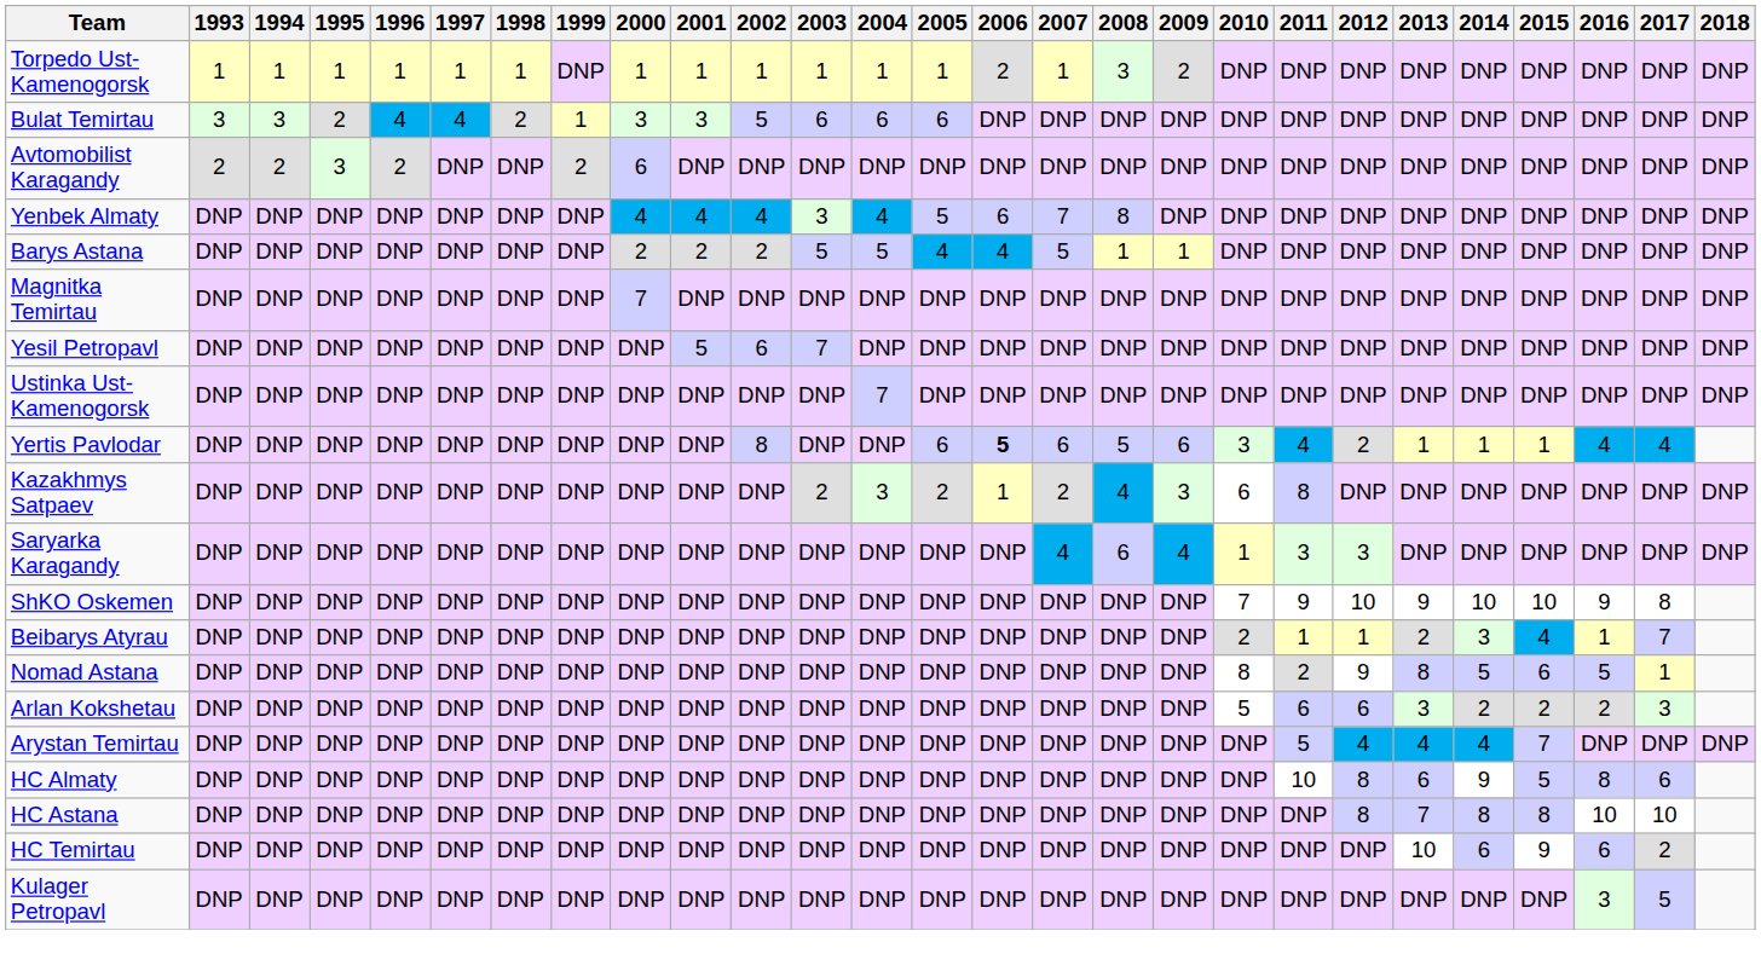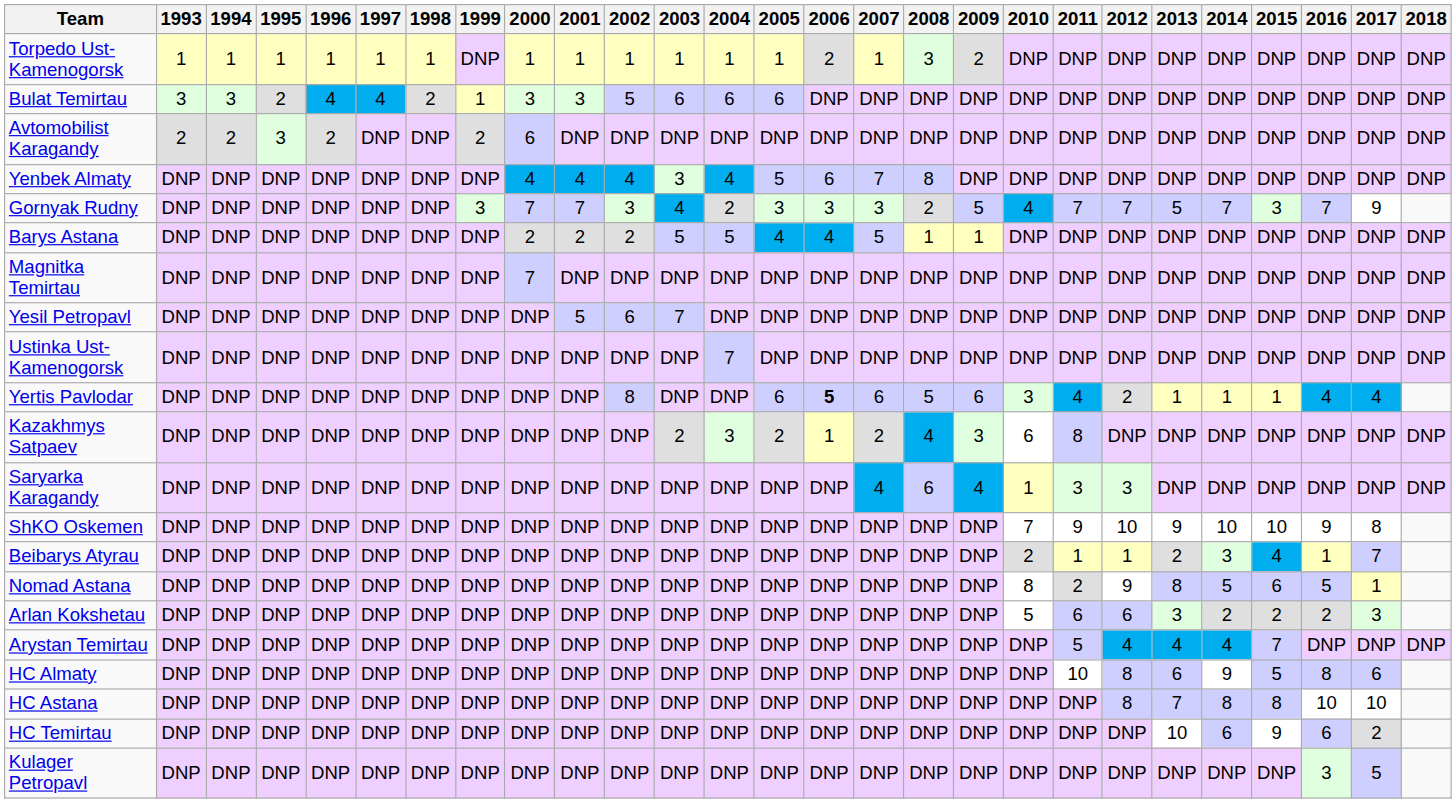+ row: Gornyak Rudny | DNP | DNP | DNP | DNP | DNP | DNP | 3 | 7 | 7 | 3 | 4 | 2 | 3 | 3 | 3 | 2 | 5 | 4 | 7 | 7 | 5 | 7 | 3 | 7 | 9
